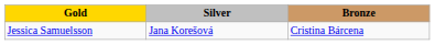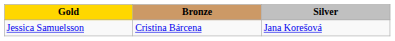columns swapped: Silver <-> Bronze
